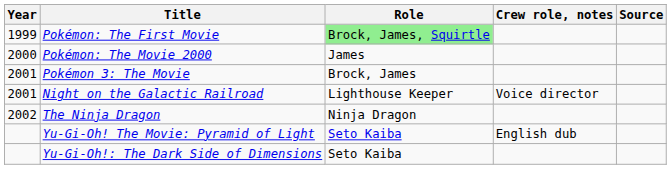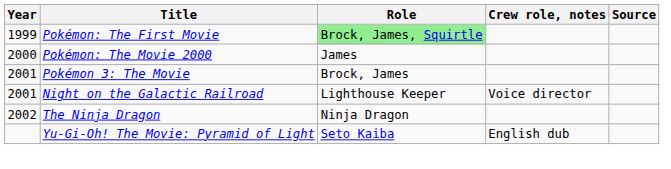- row: Yu-Gi-Oh!: The Dark Side of Dimensions | Seto Kaiba
